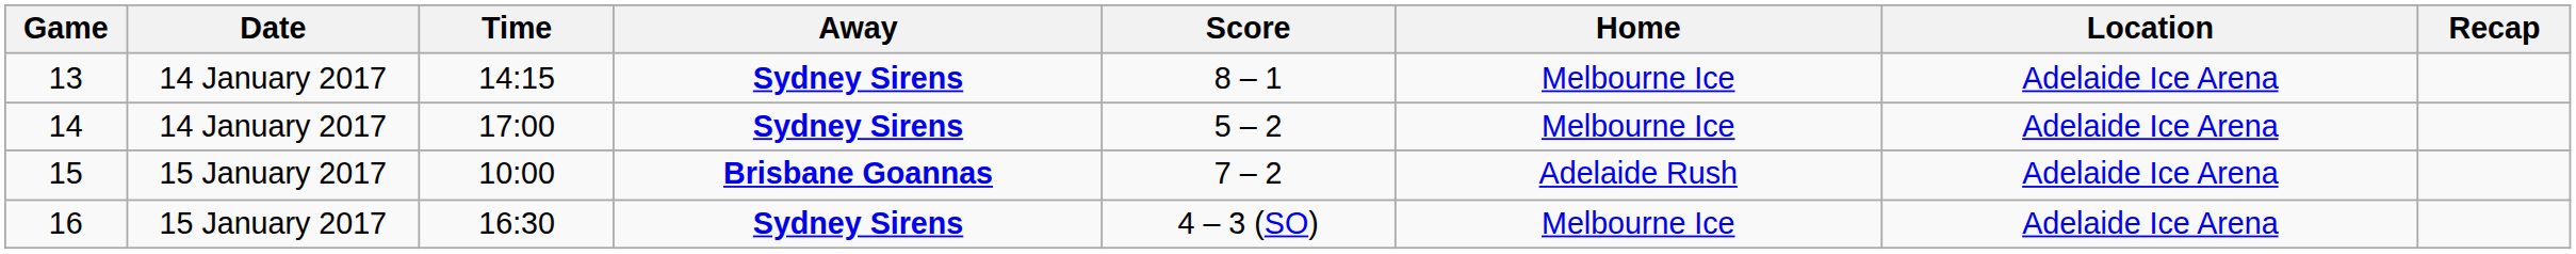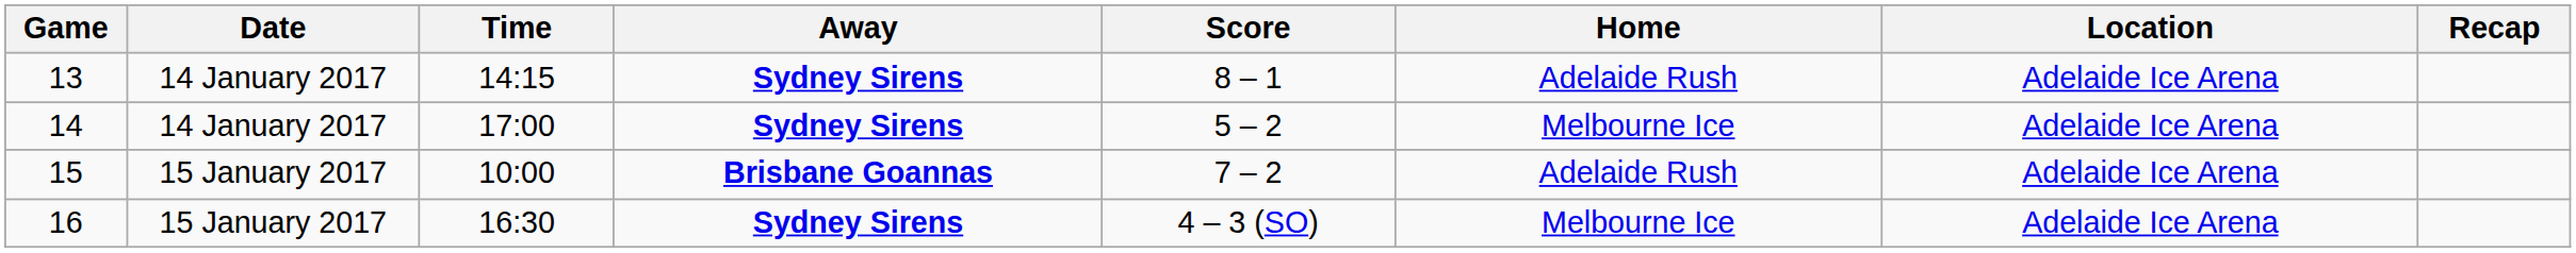13 | Home: Melbourne Ice -> Adelaide Rush
